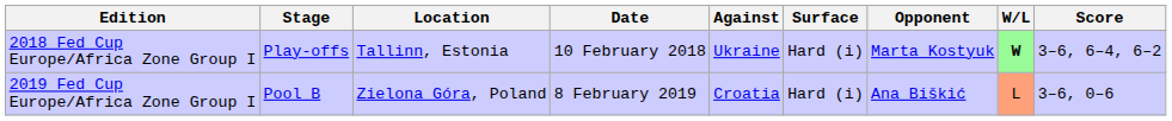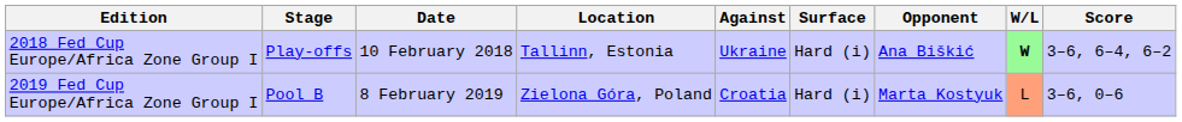columns swapped: Date <-> Location
2018 Fed Cup Europe/Africa Zone Group I | Opponent: Marta Kostyuk -> Ana Biškić
2019 Fed Cup Europe/Africa Zone Group I | Opponent: Ana Biškić -> Marta Kostyuk
